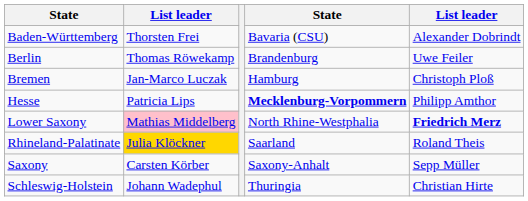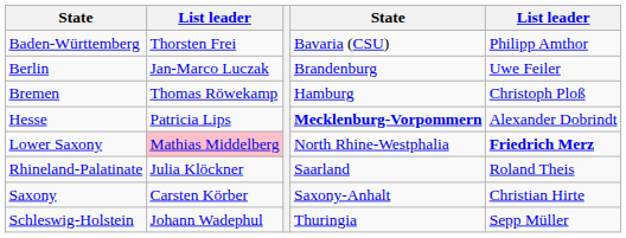Baden-Württemberg | column 5: Alexander Dobrindt -> Philipp Amthor
Berlin | column 2: Thomas Röwekamp -> Jan-Marco Luczak
Bremen | column 2: Jan-Marco Luczak -> Thomas Röwekamp
Hesse | column 5: Philipp Amthor -> Alexander Dobrindt
Rhineland-Palatinate | column 2: gold background -> no background
Saxony | column 5: Sepp Müller -> Christian Hirte
Schleswig-Holstein | column 5: Christian Hirte -> Sepp Müller
